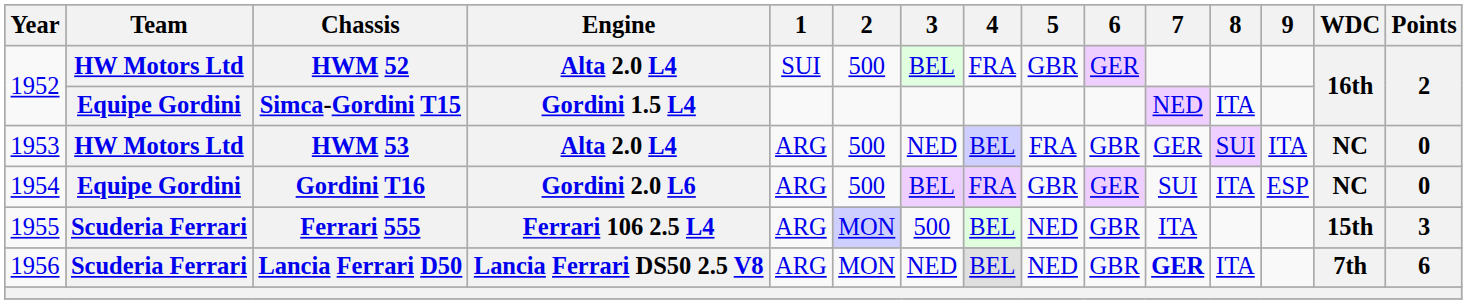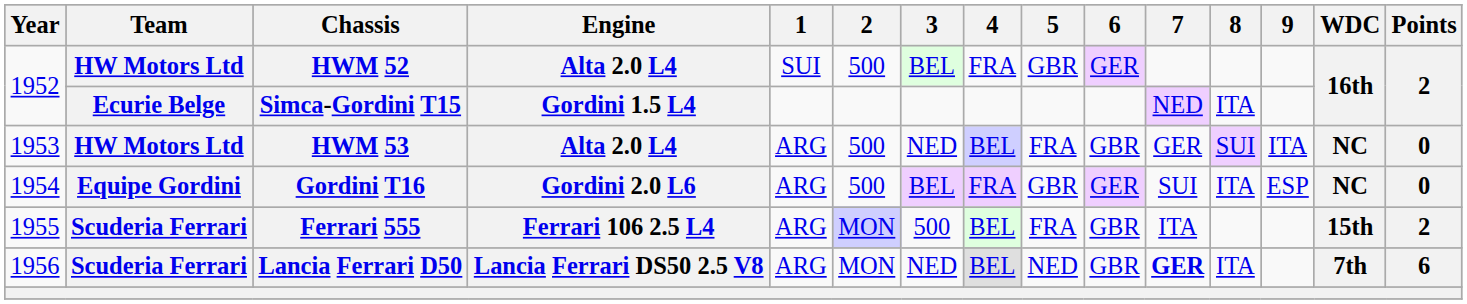Simca-Gordini T15 | Team: Equipe Gordini -> Ecurie Belge
Ferrari 555 | 5: NED -> FRA
Ferrari 555 | Points: 3 -> 2
